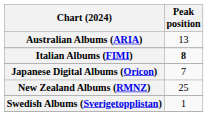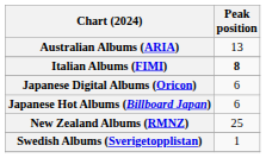Japanese Digital Albums (Oricon) | Peak position: 7 -> 6
+ row: Japanese Hot Albums (Billboard Japan) | 6
